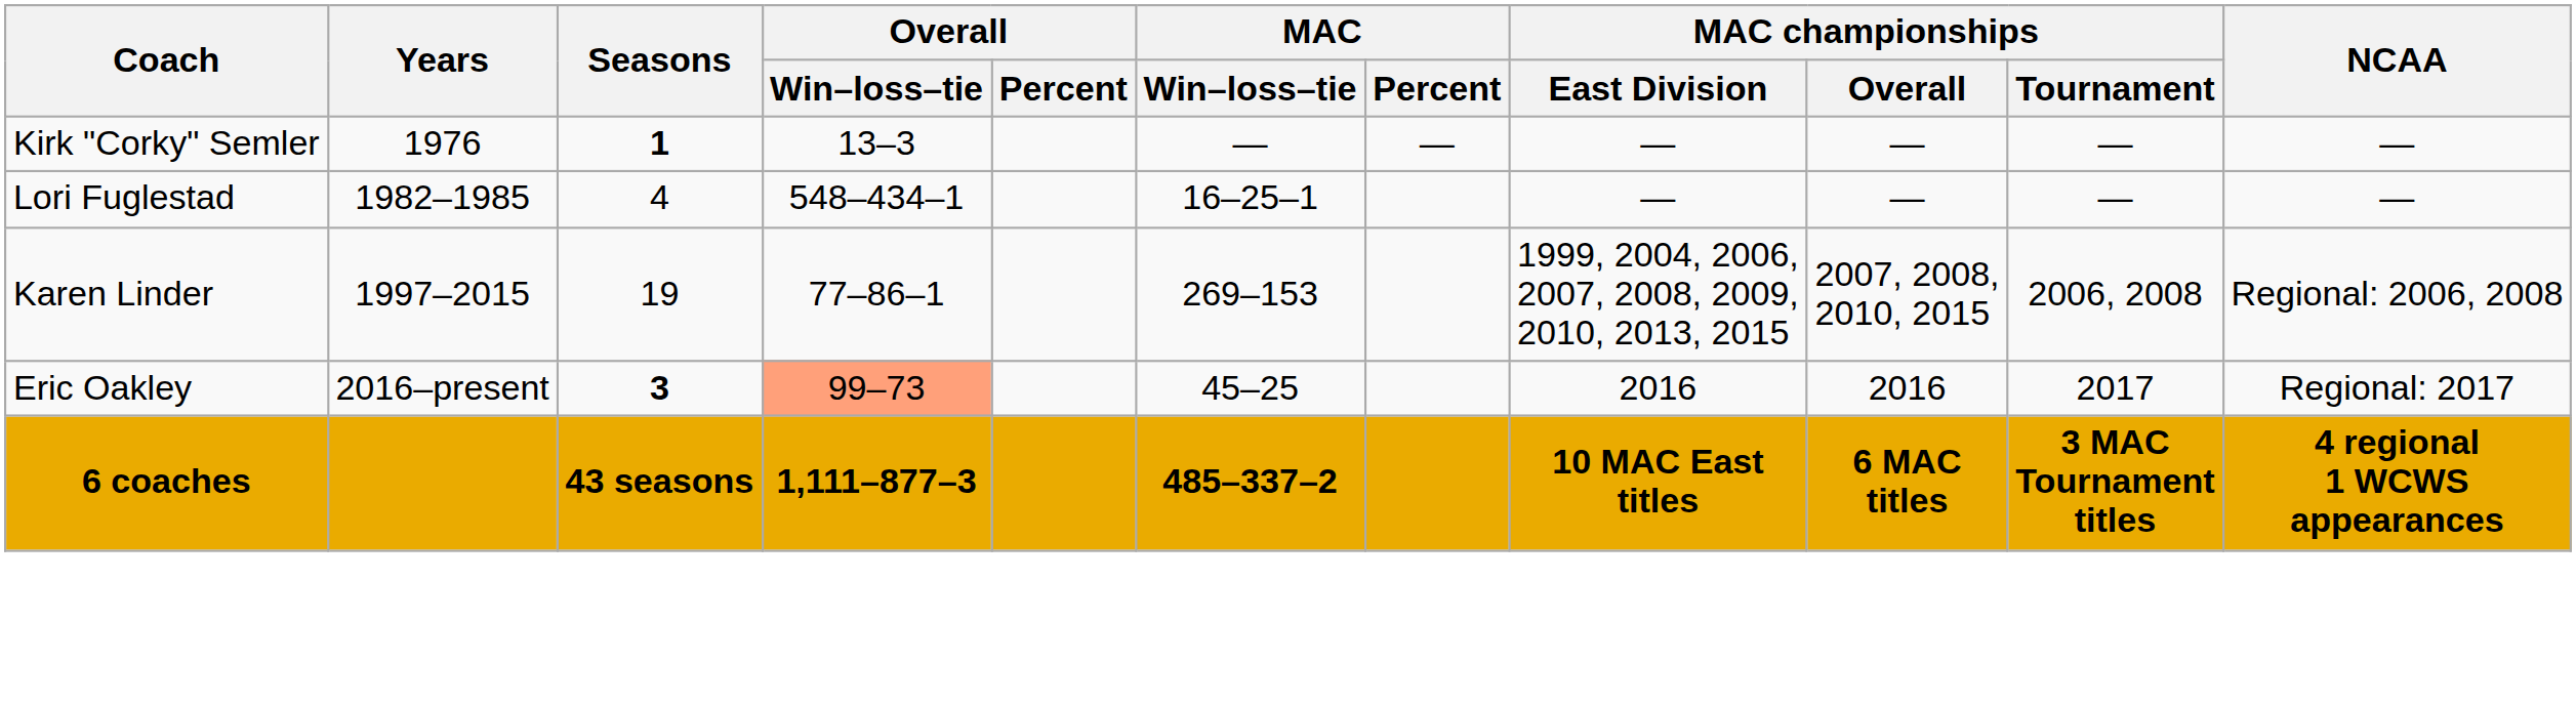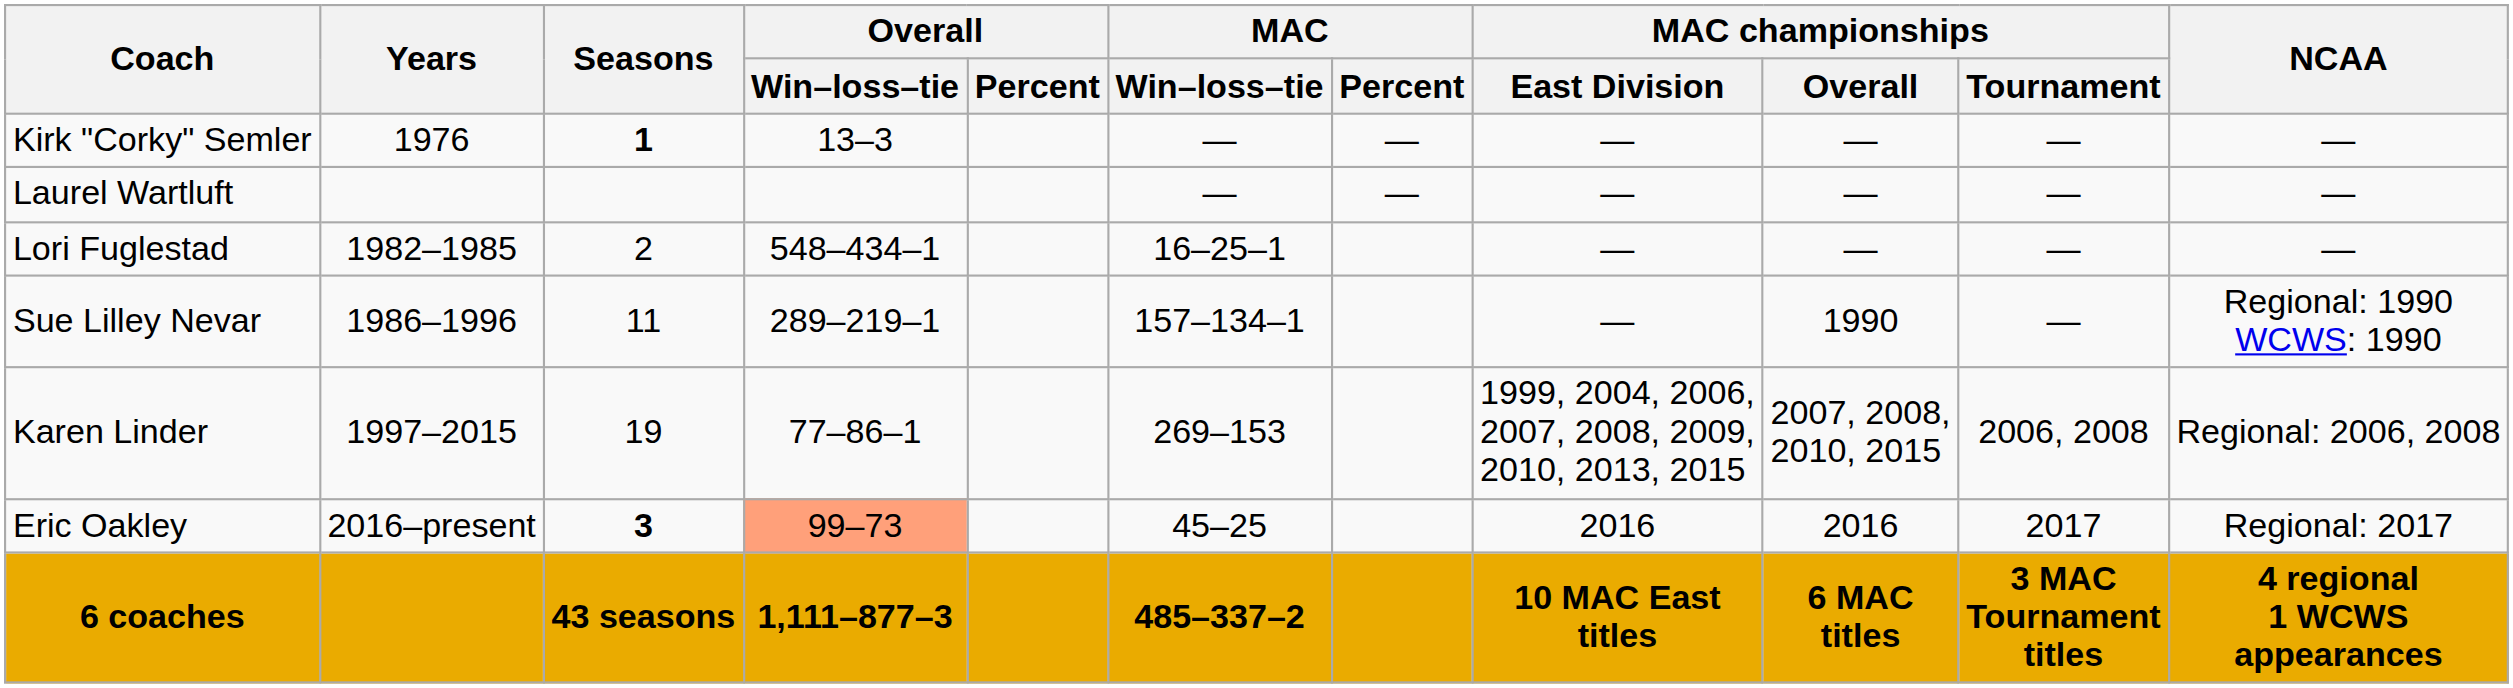+ row: Laurel Wartluft | — | — | — | — | — | —
Lori Fuglestad | Seasons: 4 -> 2
+ row: Sue Lilley Nevar | 1986–1996 | 11 | 289–219–1 | 157–134–1 | — | 1990 | — | Regional: 1990 WCWS: 1990
